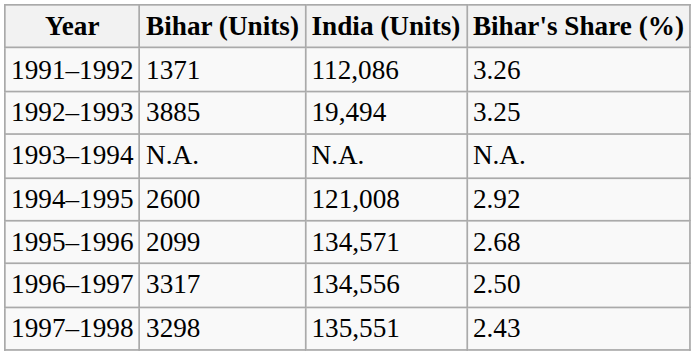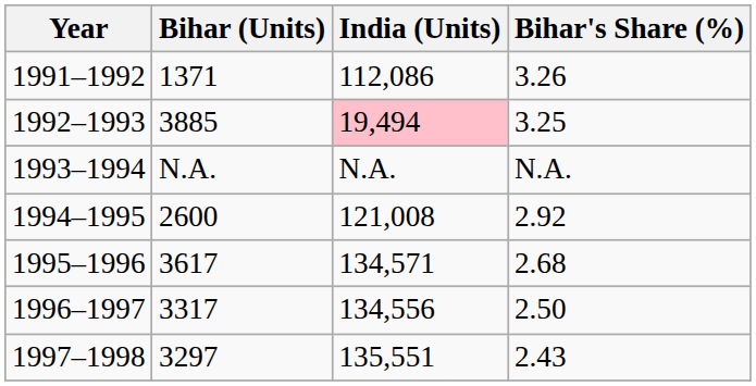1992–1993 | India (Units): no background -> pink background
1995–1996 | Bihar (Units): 2099 -> 3617
1997–1998 | Bihar (Units): 3298 -> 3297
